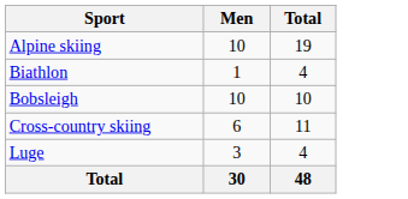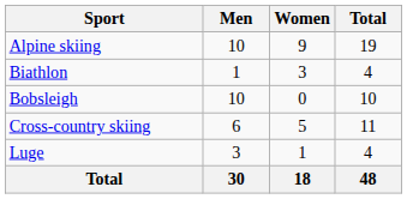+ column: Women | 9 | 3 | 0 | 5 | 1 | 18
